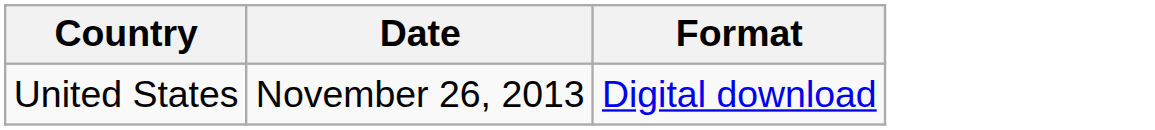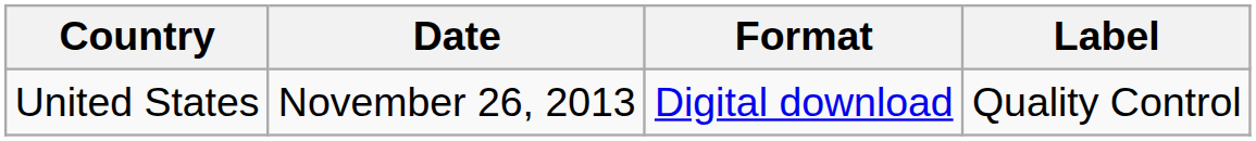+ column: Label | Quality Control
